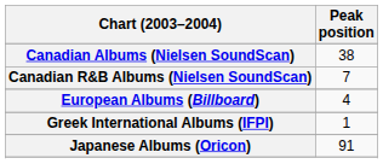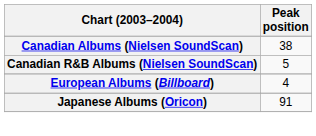Canadian R&B Albums (Nielsen SoundScan) | Peak position: 7 -> 5
- row: Greek International Albums (IFPI) | 1
